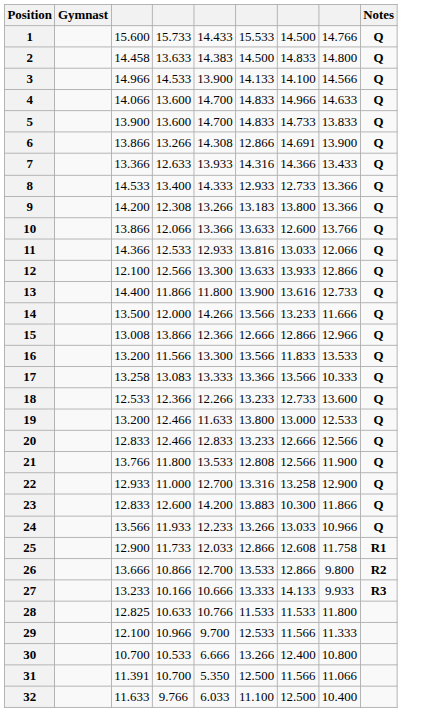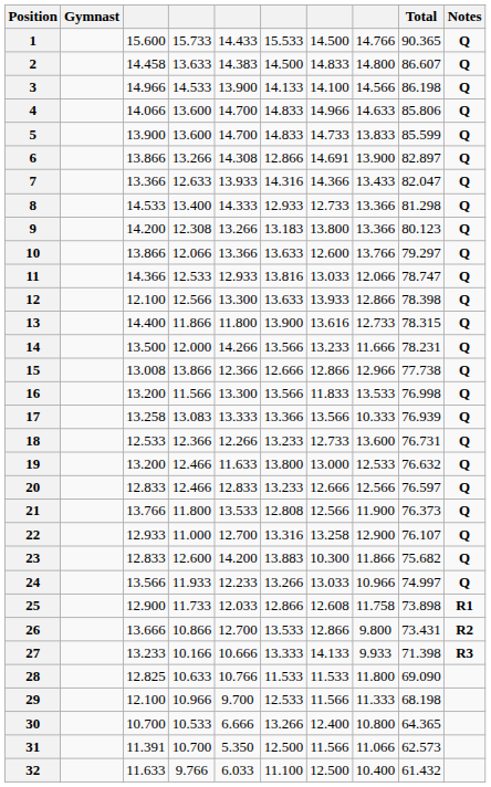+ column: Total | 90.365 | 86.607 | 86.198 | 85.806 | 85.599 | 82.897 | 82.047 | 81.298 | 80.123 | 79.297 | 78.747 | 78.398 | 78.315 | 78.231 | 77.738 | 76.998 | 76.939 | 76.731 | 76.632 | 76.597 | 76.373 | 76.107 | 75.682 | 74.997 | 73.898 | 73.431 | 71.398 | 69.090 | 68.198 | 64.365 | 62.573 | 61.432
